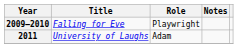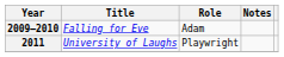2009–2010 | Role: Playwright -> Adam
2011 | Role: Adam -> Playwright
